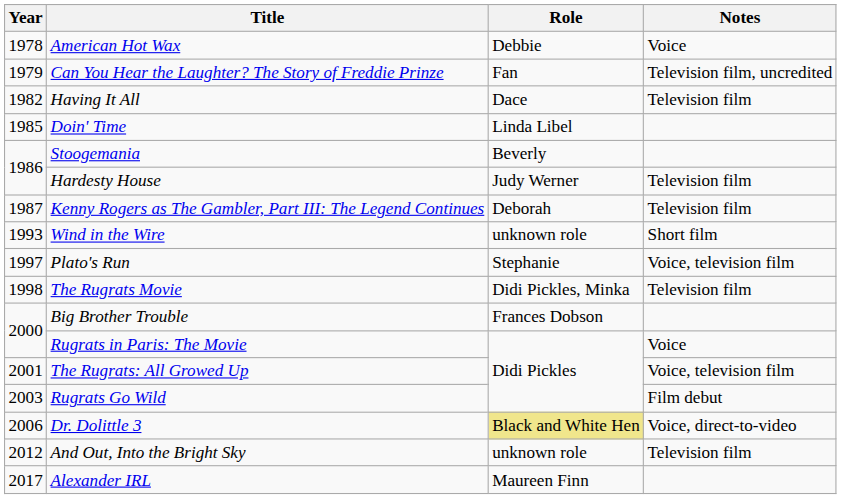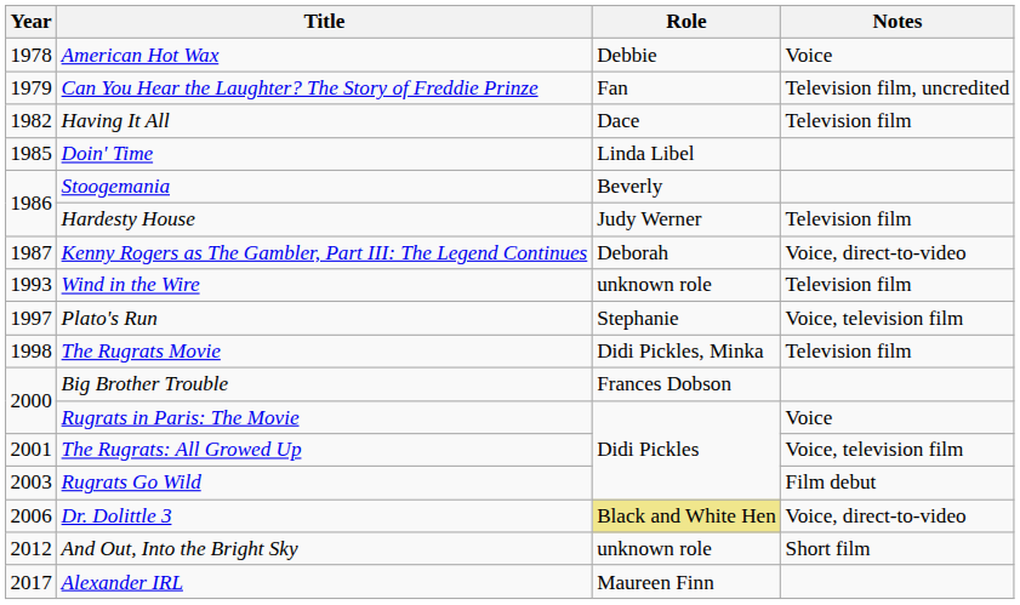Kenny Rogers as The Gambler, Part III: The Legend Continues | Notes: Television film -> Voice, direct-to-video
Wind in the Wire | Notes: Short film -> Television film
And Out, Into the Bright Sky | Notes: Television film -> Short film
